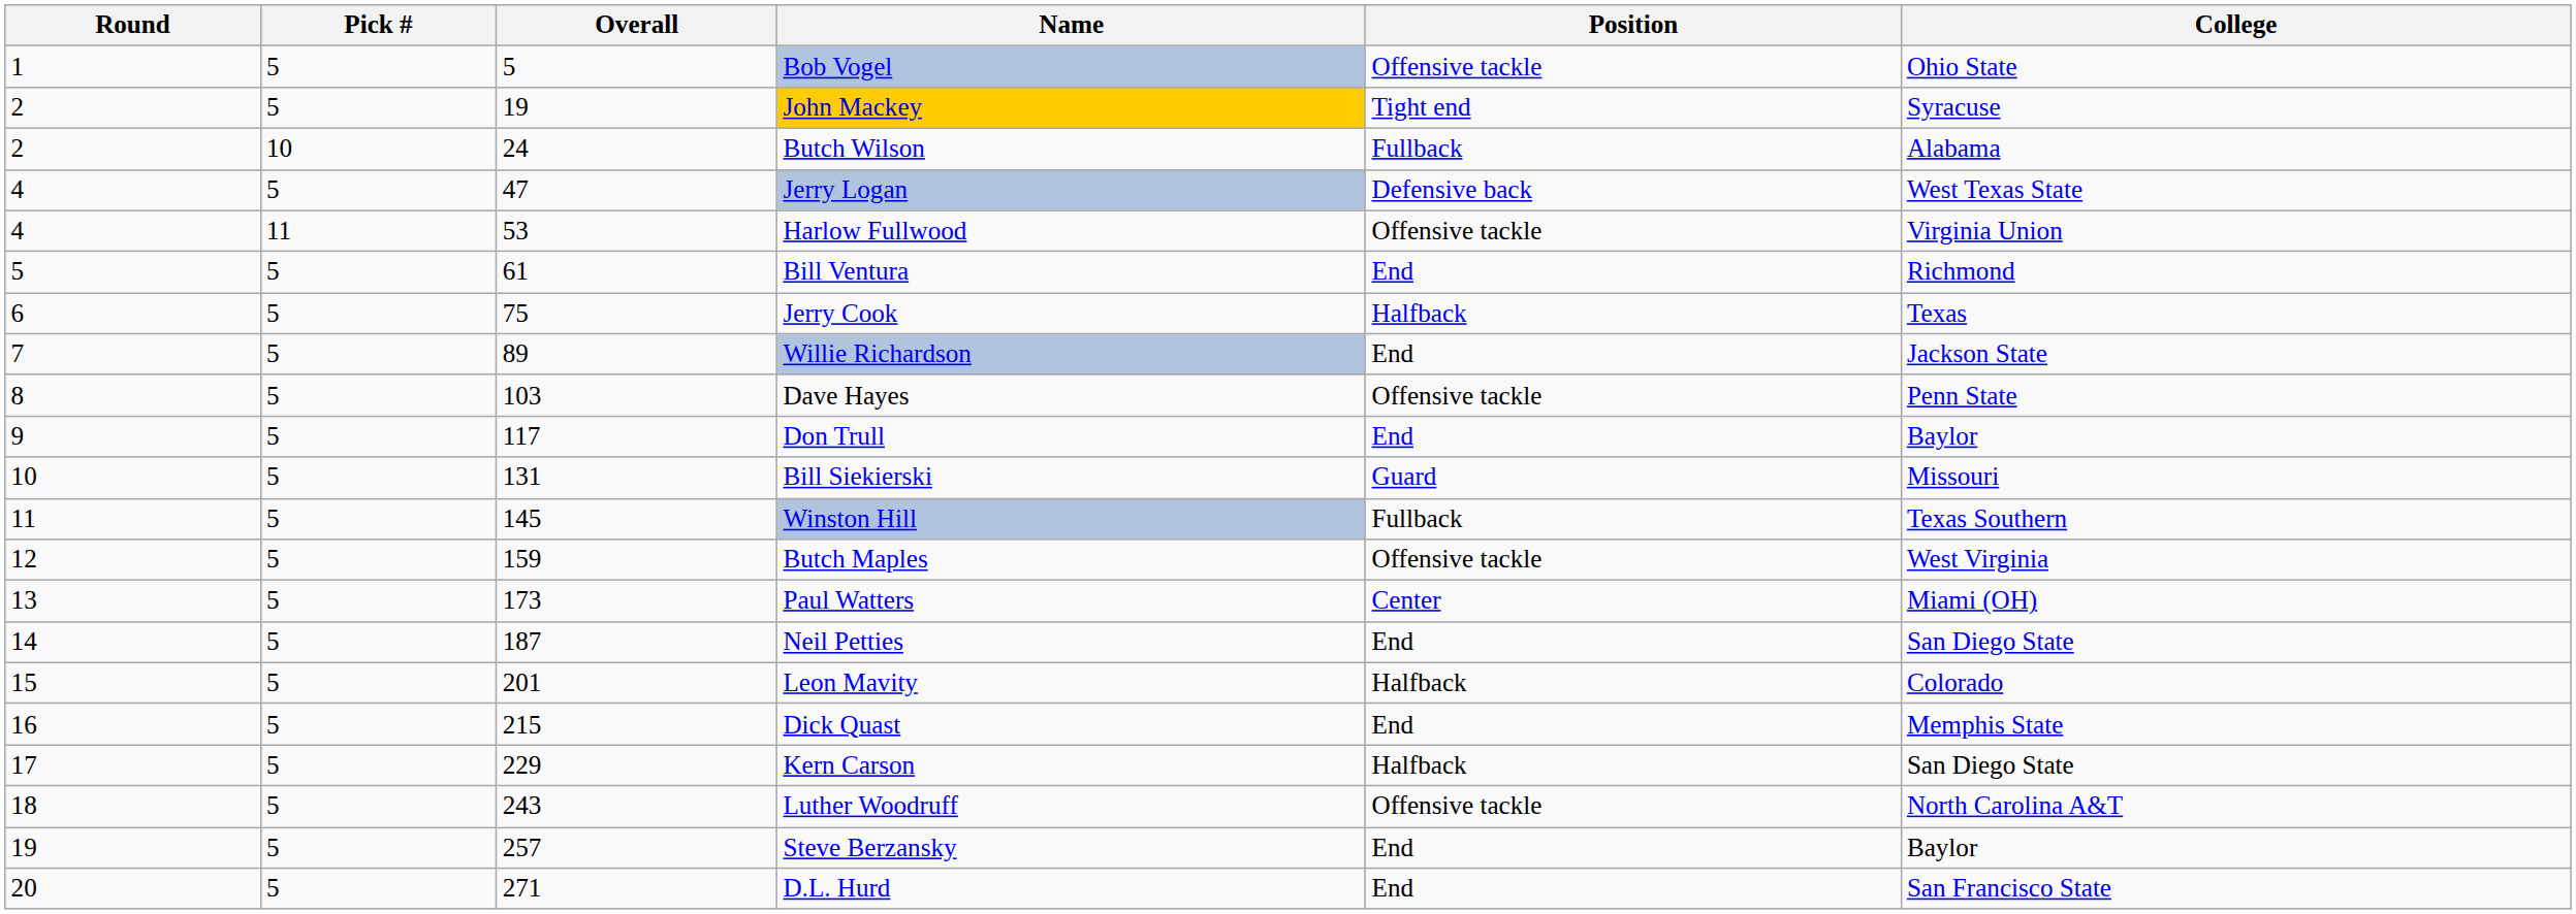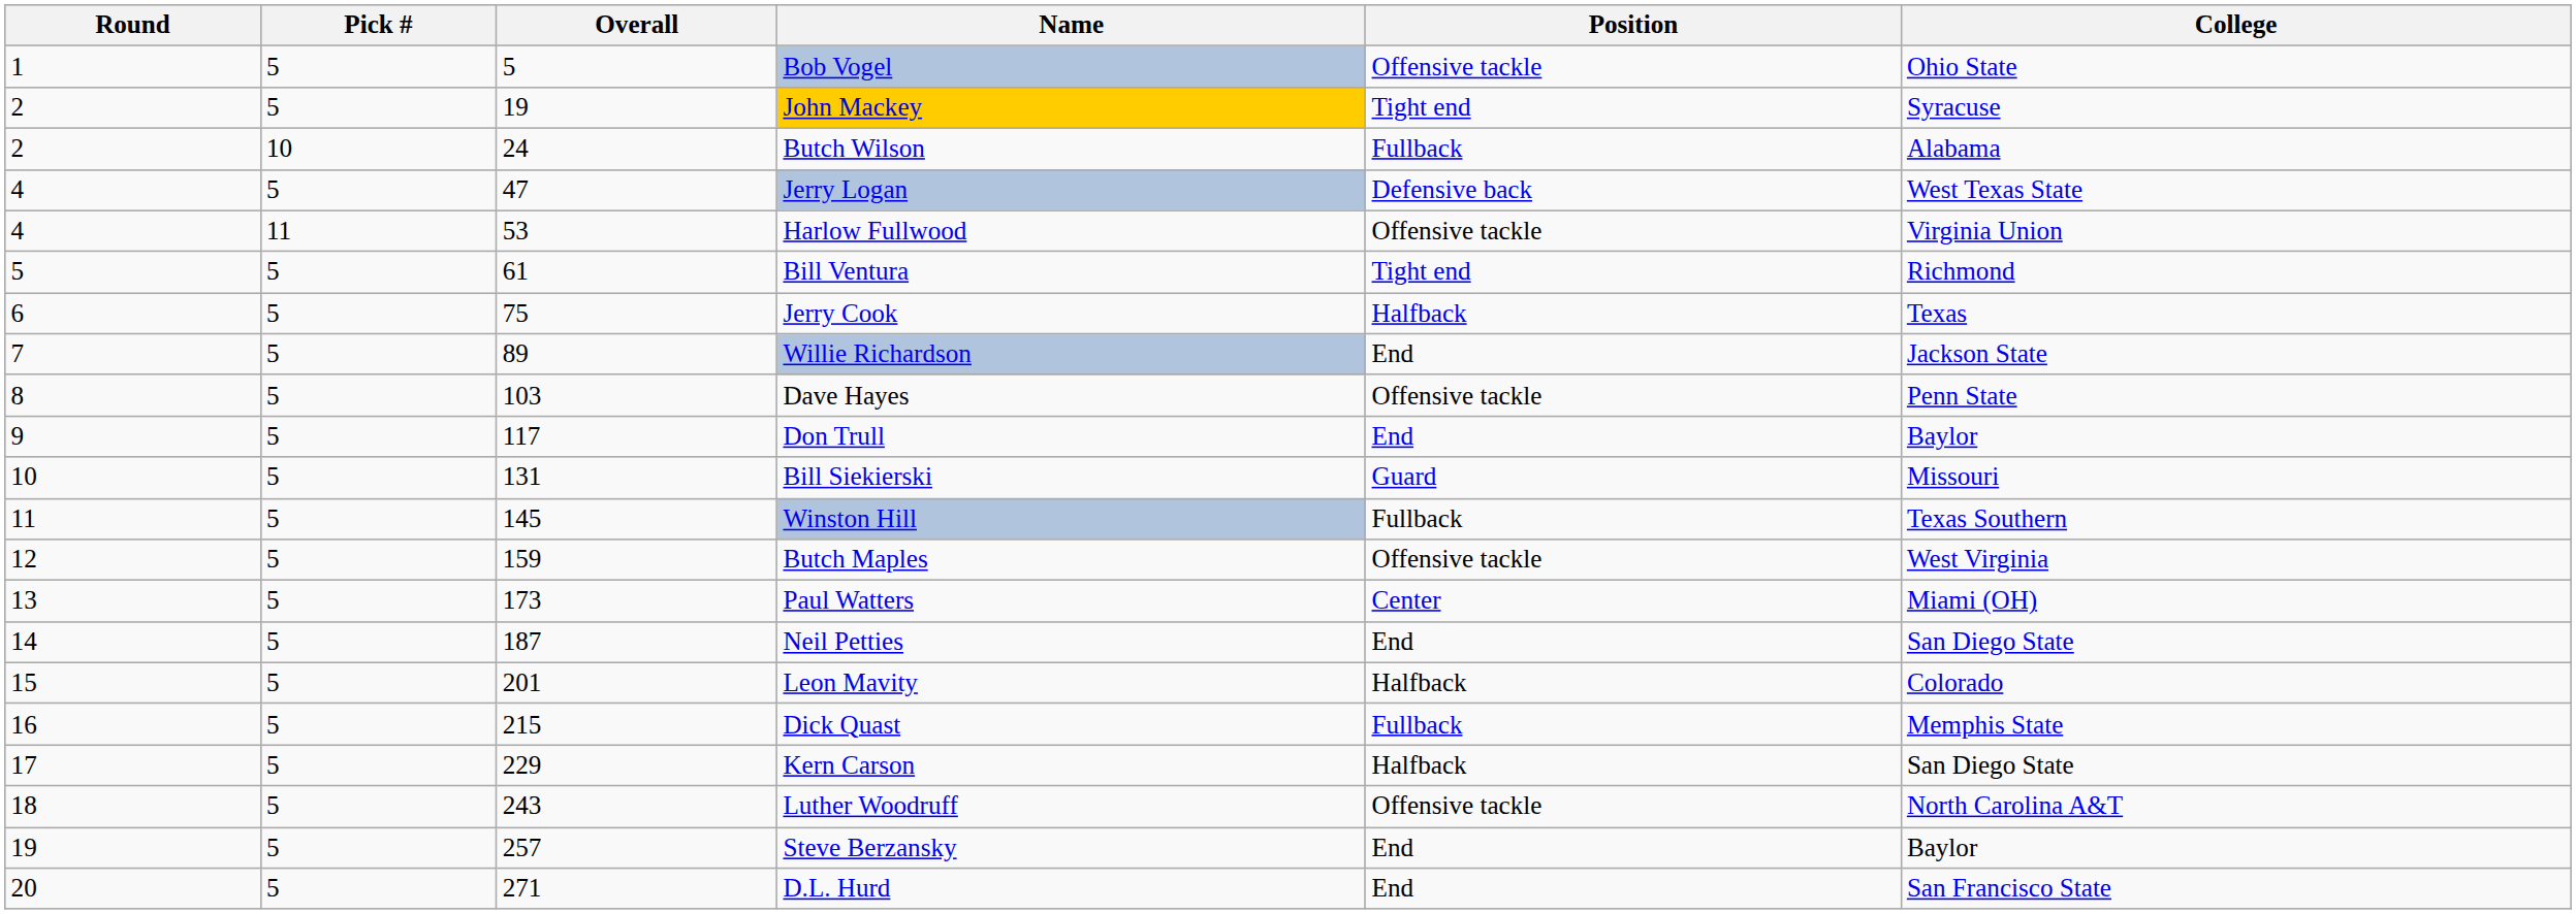Bill Ventura | Position: End -> Tight end
Dick Quast | Position: End -> Fullback
